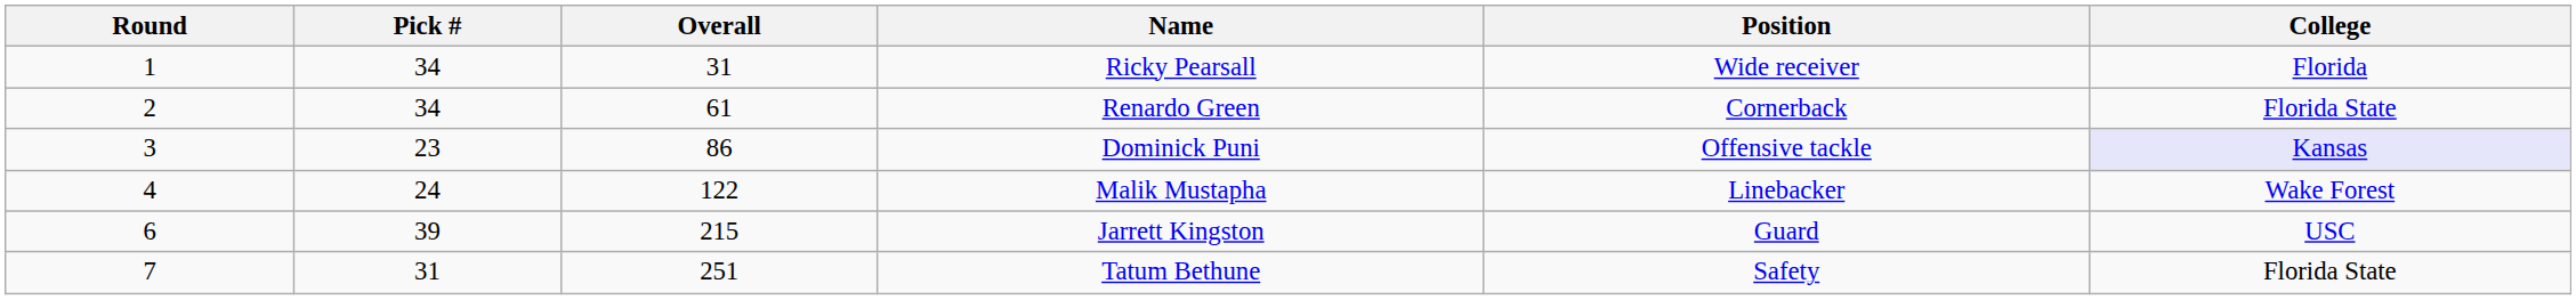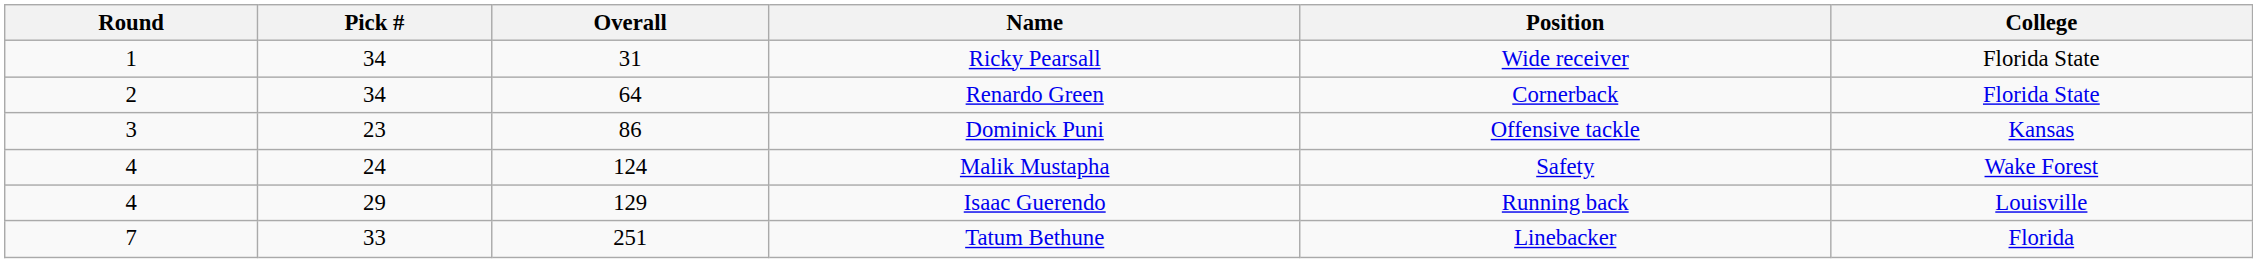Ricky Pearsall | College: Florida -> Florida State
Renardo Green | Overall: 61 -> 64
Dominick Puni | College: lavender background -> no background
Malik Mustapha | Overall: 122 -> 124
Malik Mustapha | Position: Linebacker -> Safety
+ row: 4 | 29 | 129 | Isaac Guerendo | Running back | Louisville
- row: 6 | 39 | 215 | Jarrett Kingston | Guard | USC
Tatum Bethune | Pick #: 31 -> 33
Tatum Bethune | Position: Safety -> Linebacker
Tatum Bethune | College: Florida State -> Florida
